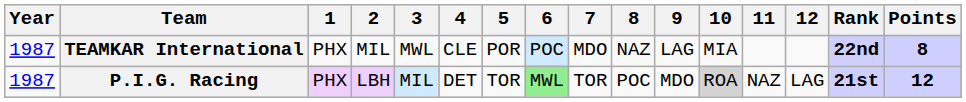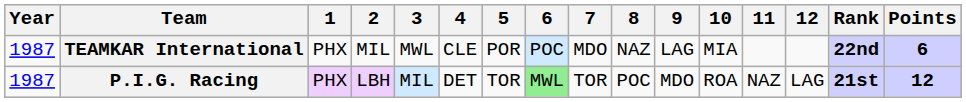TEAMKAR International | Points: 8 -> 6
P.I.G. Racing | 10: lightgrey background -> no background
